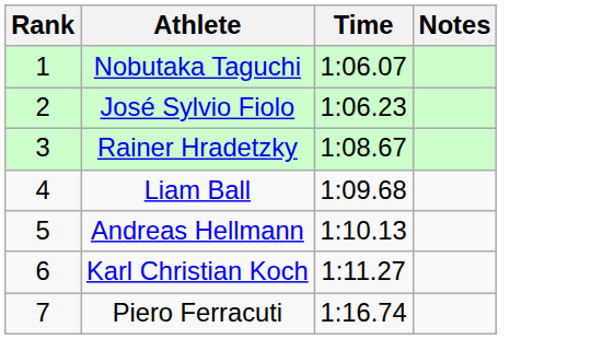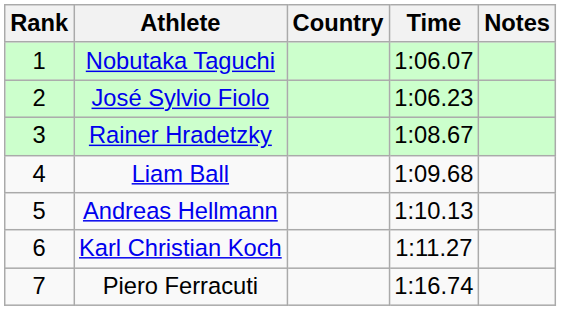+ column: Country
